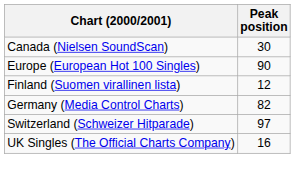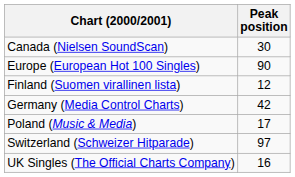Germany (Media Control Charts) | Peak position: 82 -> 42
+ row: Poland (Music & Media) | 17
